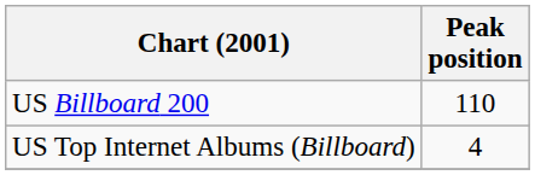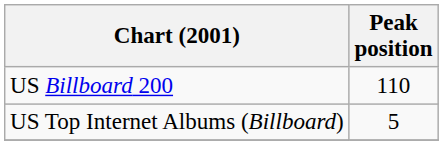US Top Internet Albums (Billboard) | Peak position: 4 -> 5
